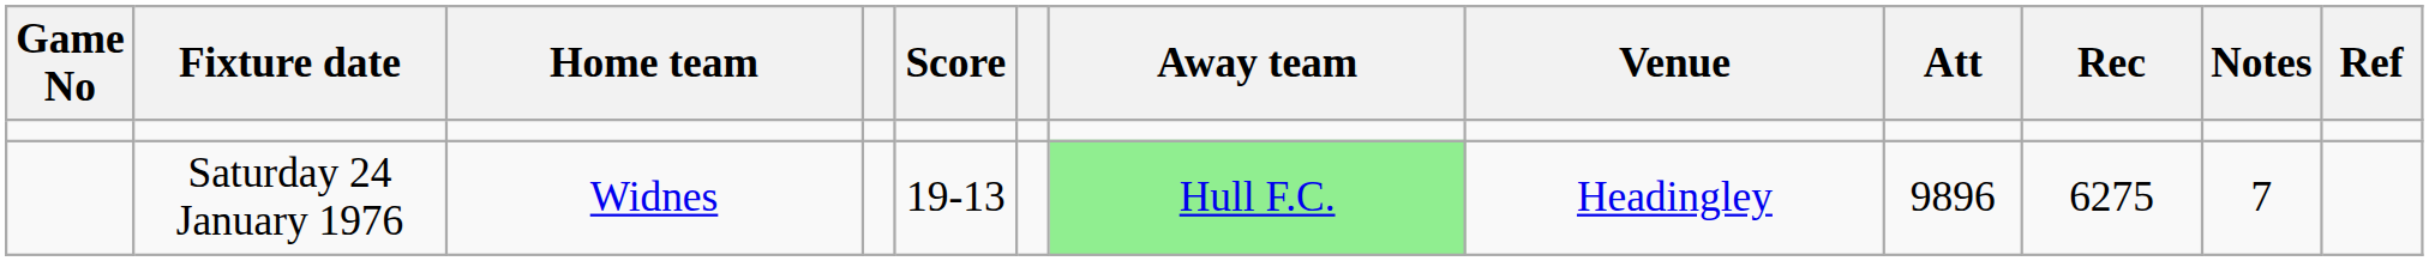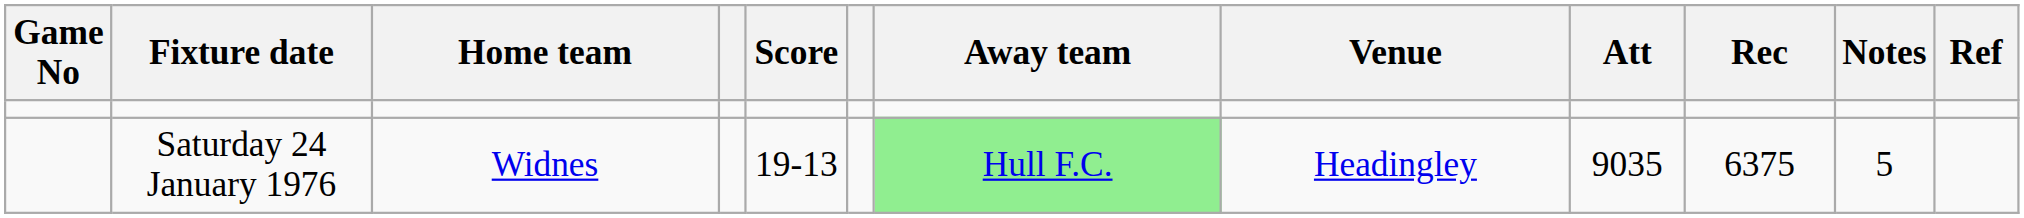Saturday 24 January 1976 | Att: 9896 -> 9035
Saturday 24 January 1976 | Rec: 6275 -> 6375
Saturday 24 January 1976 | Notes: 7 -> 5
